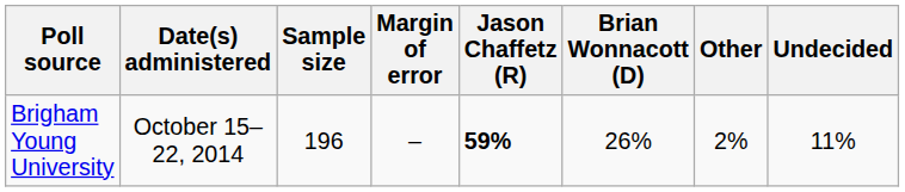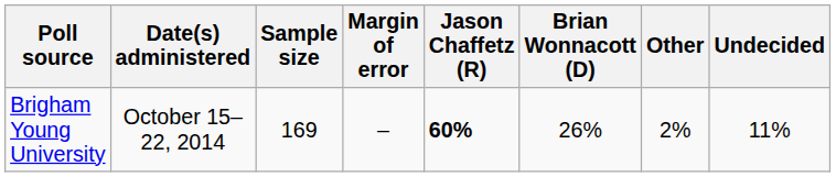Brigham Young University | Sample size: 196 -> 169
Brigham Young University | Jason Chaffetz (R): 59% -> 60%
